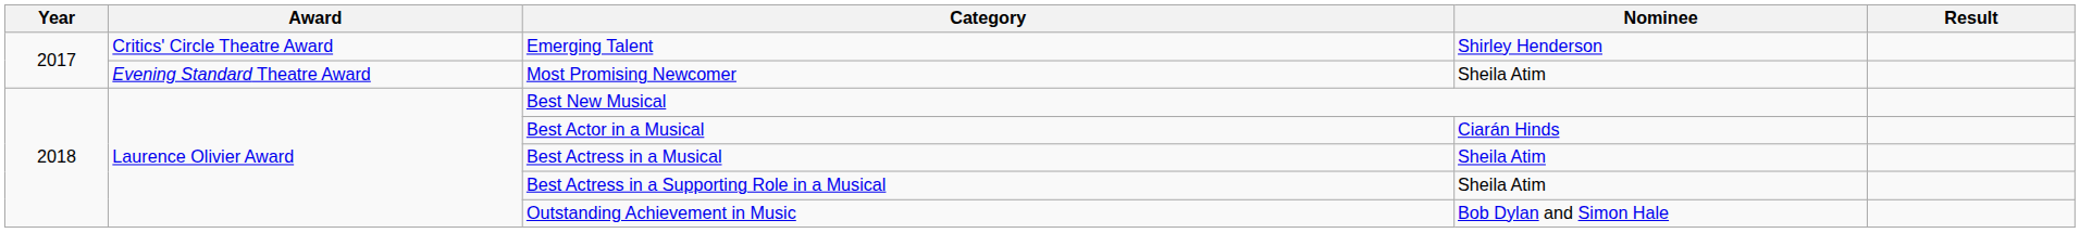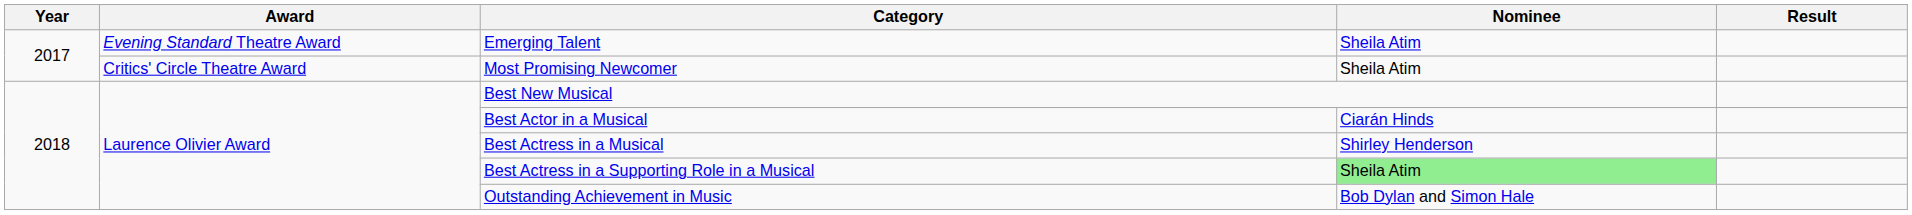Emerging Talent | Award: Critics' Circle Theatre Award -> Evening Standard Theatre Award
Emerging Talent | Nominee: Shirley Henderson -> Sheila Atim
Most Promising Newcomer | Award: Evening Standard Theatre Award -> Critics' Circle Theatre Award
Best Actress in a Musical | Nominee: Sheila Atim -> Shirley Henderson
Best Actress in a Supporting Role in a Musical | Nominee: no background -> lightgreen background
